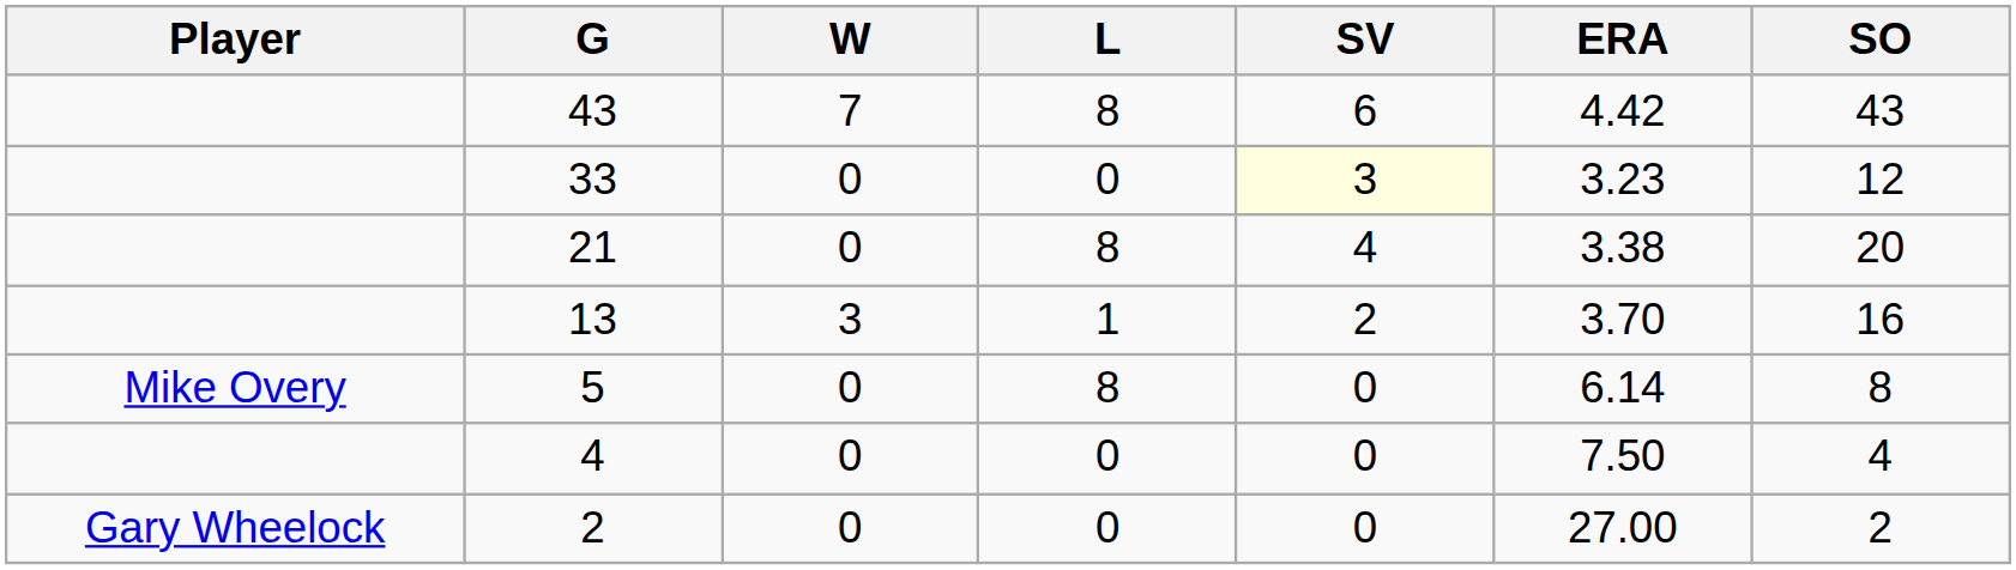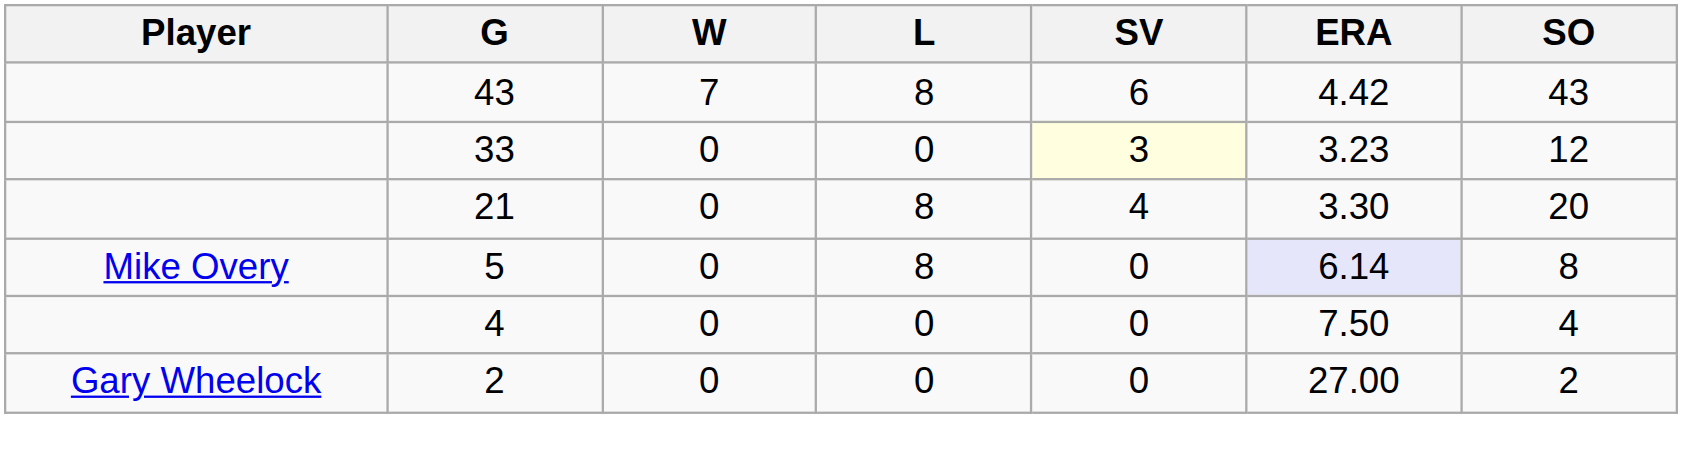21 | ERA: 3.38 -> 3.30
- row: 13 | 3 | 1 | 2 | 3.70 | 16
5 | ERA: no background -> lavender background
